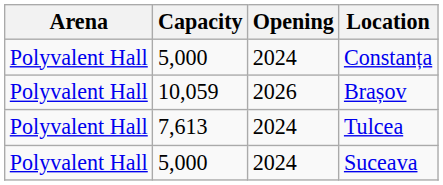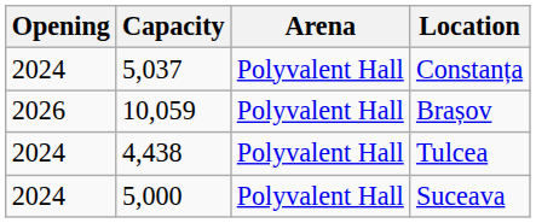columns swapped: Arena <-> Opening
Constanța | Capacity: 5,000 -> 5,037
Tulcea | Capacity: 7,613 -> 4,438
